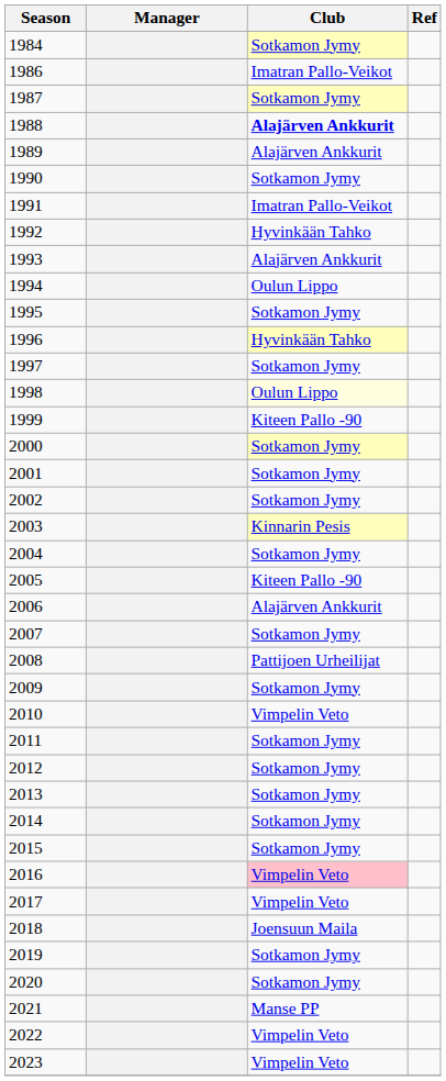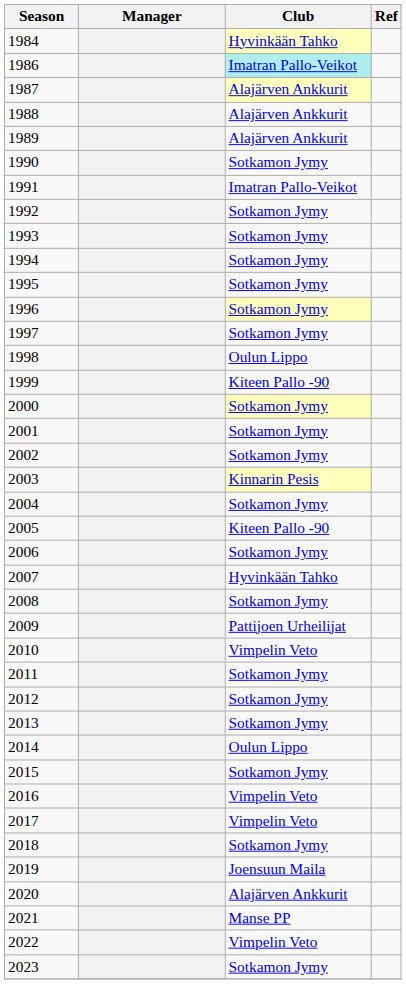1984 | Club: Sotkamon Jymy -> Hyvinkään Tahko
1986 | Club: no background -> paleturquoise background
1987 | Club: Sotkamon Jymy -> Alajärven Ankkurit
1988 | Club: bold -> normal
1992 | Club: Hyvinkään Tahko -> Sotkamon Jymy
1993 | Club: Alajärven Ankkurit -> Sotkamon Jymy
1994 | Club: Oulun Lippo -> Sotkamon Jymy
1996 | Club: Hyvinkään Tahko -> Sotkamon Jymy
1998 | Club: lightyellow background -> no background
2006 | Club: Alajärven Ankkurit -> Sotkamon Jymy
2007 | Club: Sotkamon Jymy -> Hyvinkään Tahko
2008 | Club: Pattijoen Urheilijat -> Sotkamon Jymy
2009 | Club: Sotkamon Jymy -> Pattijoen Urheilijat
2014 | Club: Sotkamon Jymy -> Oulun Lippo
2016 | Club: pink background -> no background
2018 | Club: Joensuun Maila -> Sotkamon Jymy
2019 | Club: Sotkamon Jymy -> Joensuun Maila
2020 | Club: Sotkamon Jymy -> Alajärven Ankkurit
2023 | Club: Vimpelin Veto -> Sotkamon Jymy
